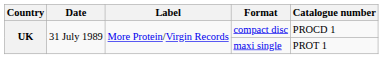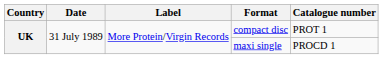compact disc | Catalogue number: PROCD 1 -> PROT 1
maxi single | Catalogue number: PROT 1 -> PROCD 1
